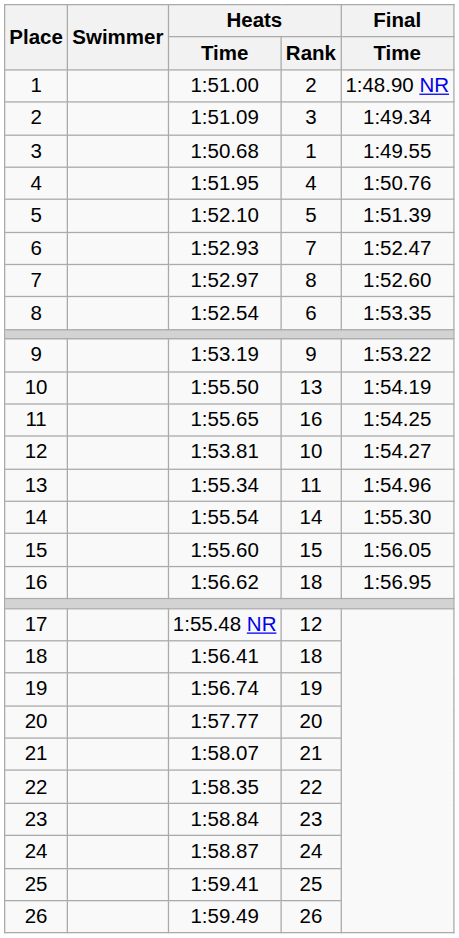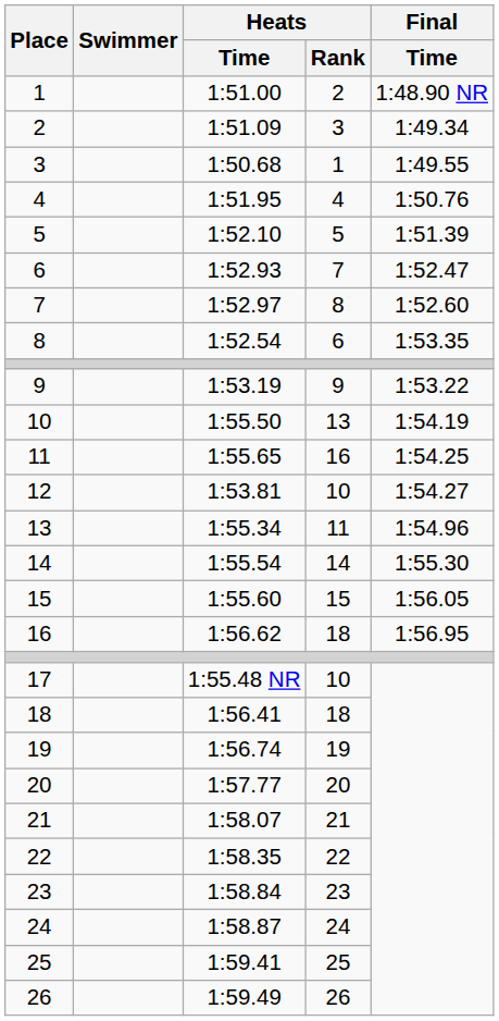17 | Heats / Rank: 12 -> 10
